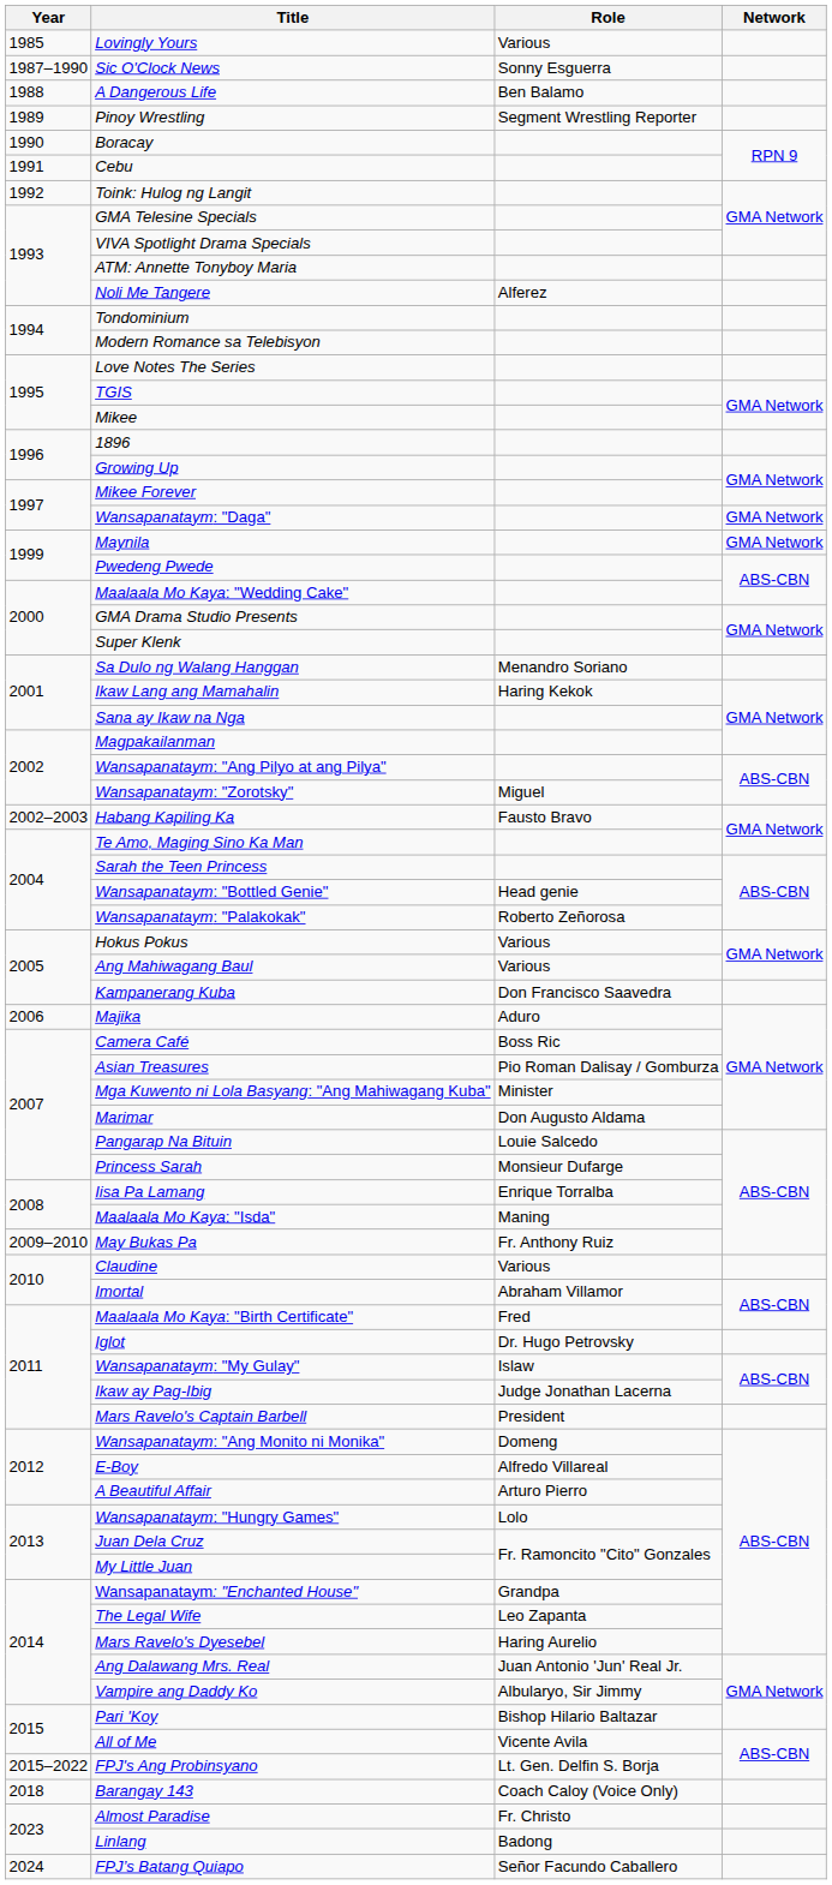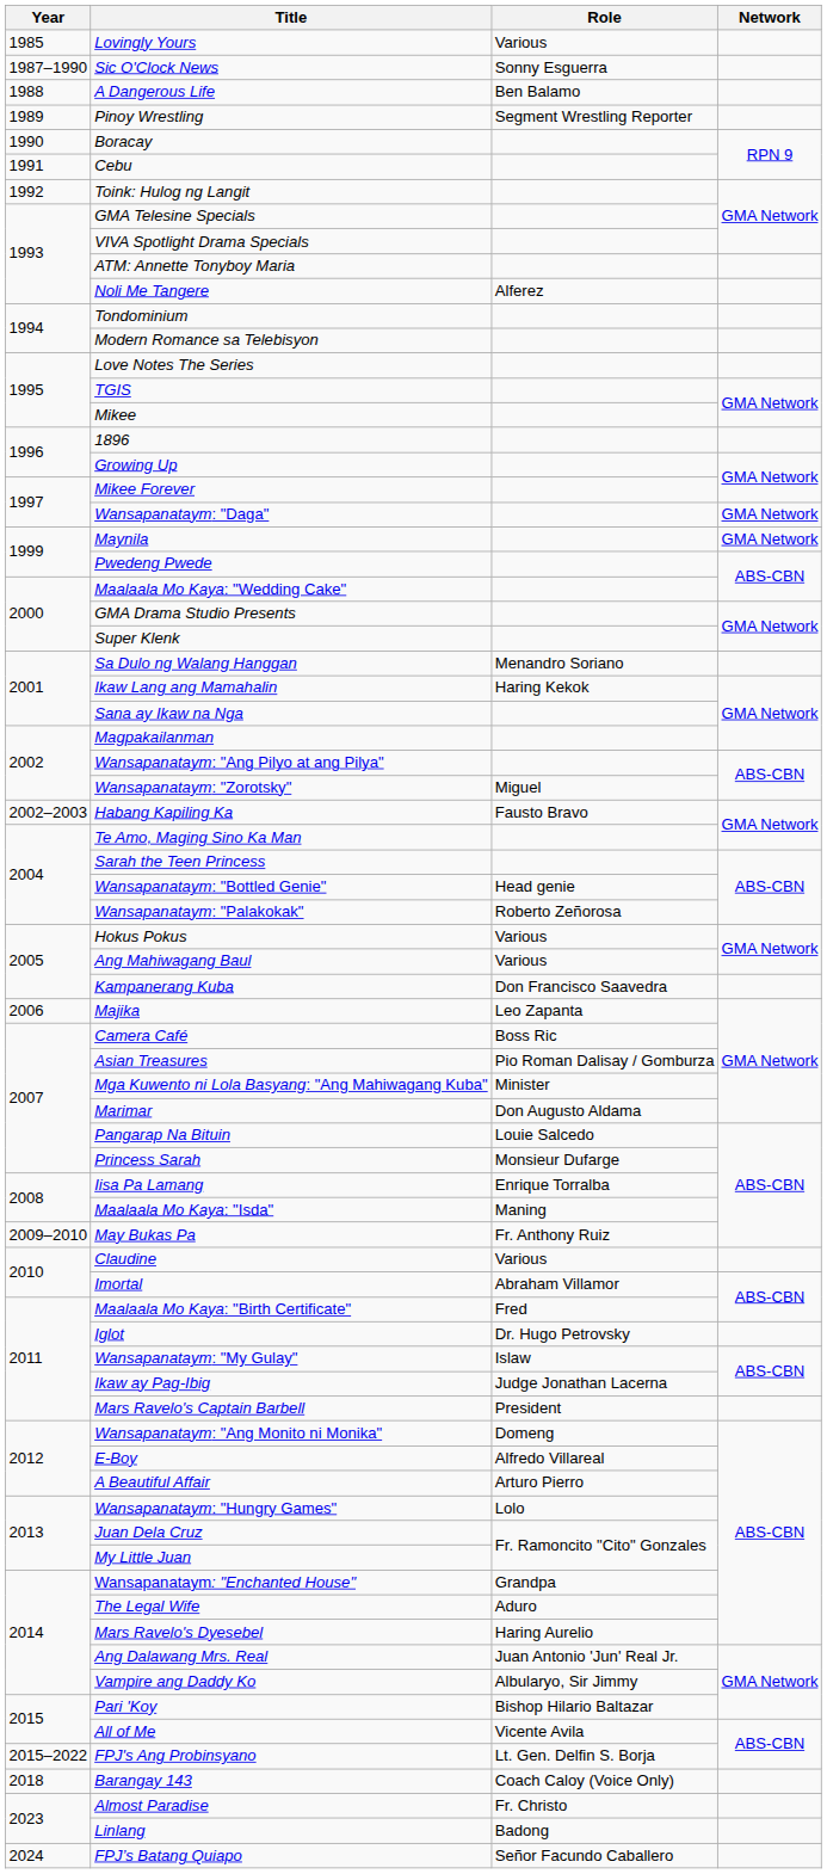Majika | Role: Aduro -> Leo Zapanta
The Legal Wife | Role: Leo Zapanta -> Aduro
